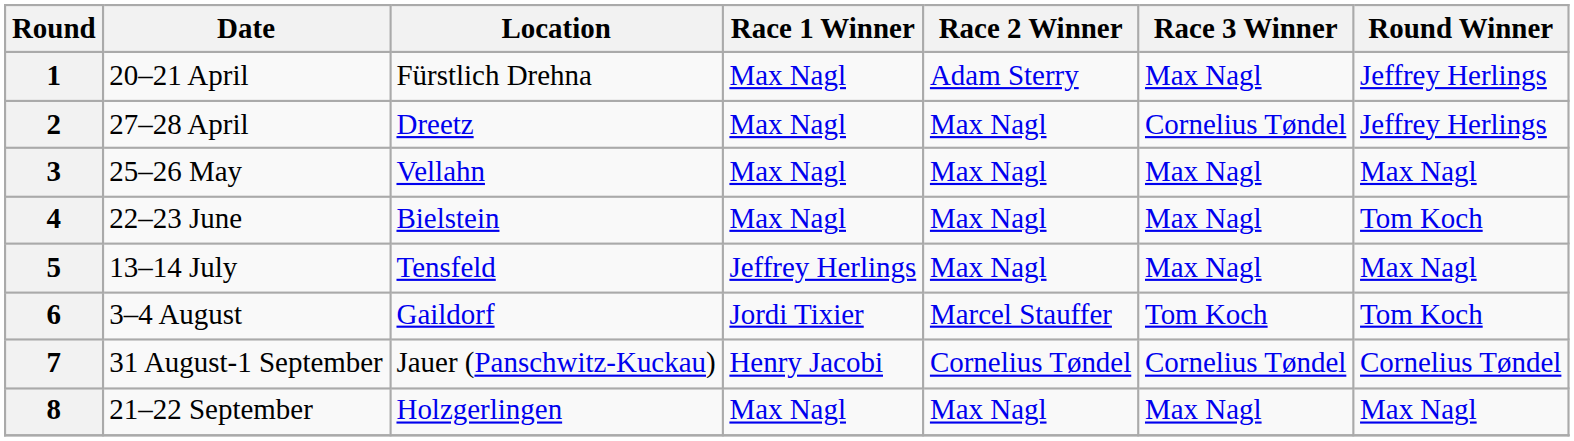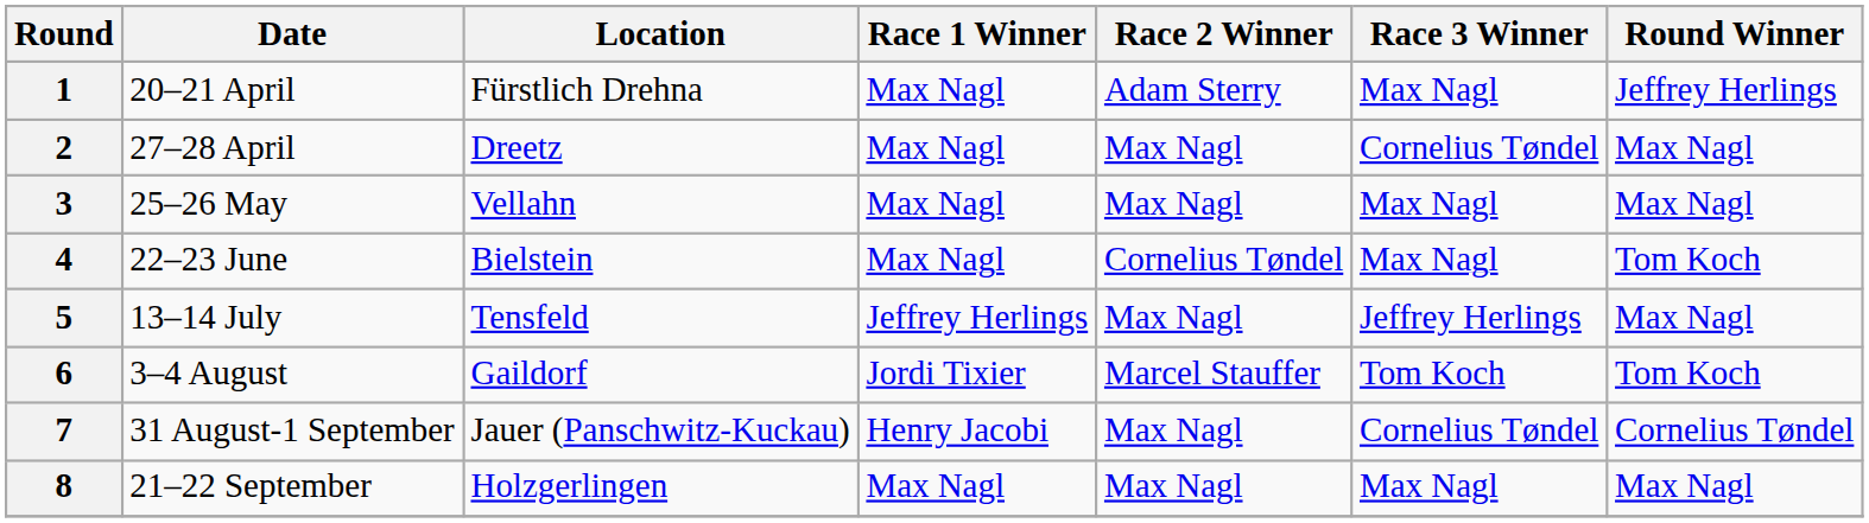2 | Round Winner: Jeffrey Herlings -> Max Nagl
4 | Race 2 Winner: Max Nagl -> Cornelius Tøndel
5 | Race 3 Winner: Max Nagl -> Jeffrey Herlings
7 | Race 2 Winner: Cornelius Tøndel -> Max Nagl
